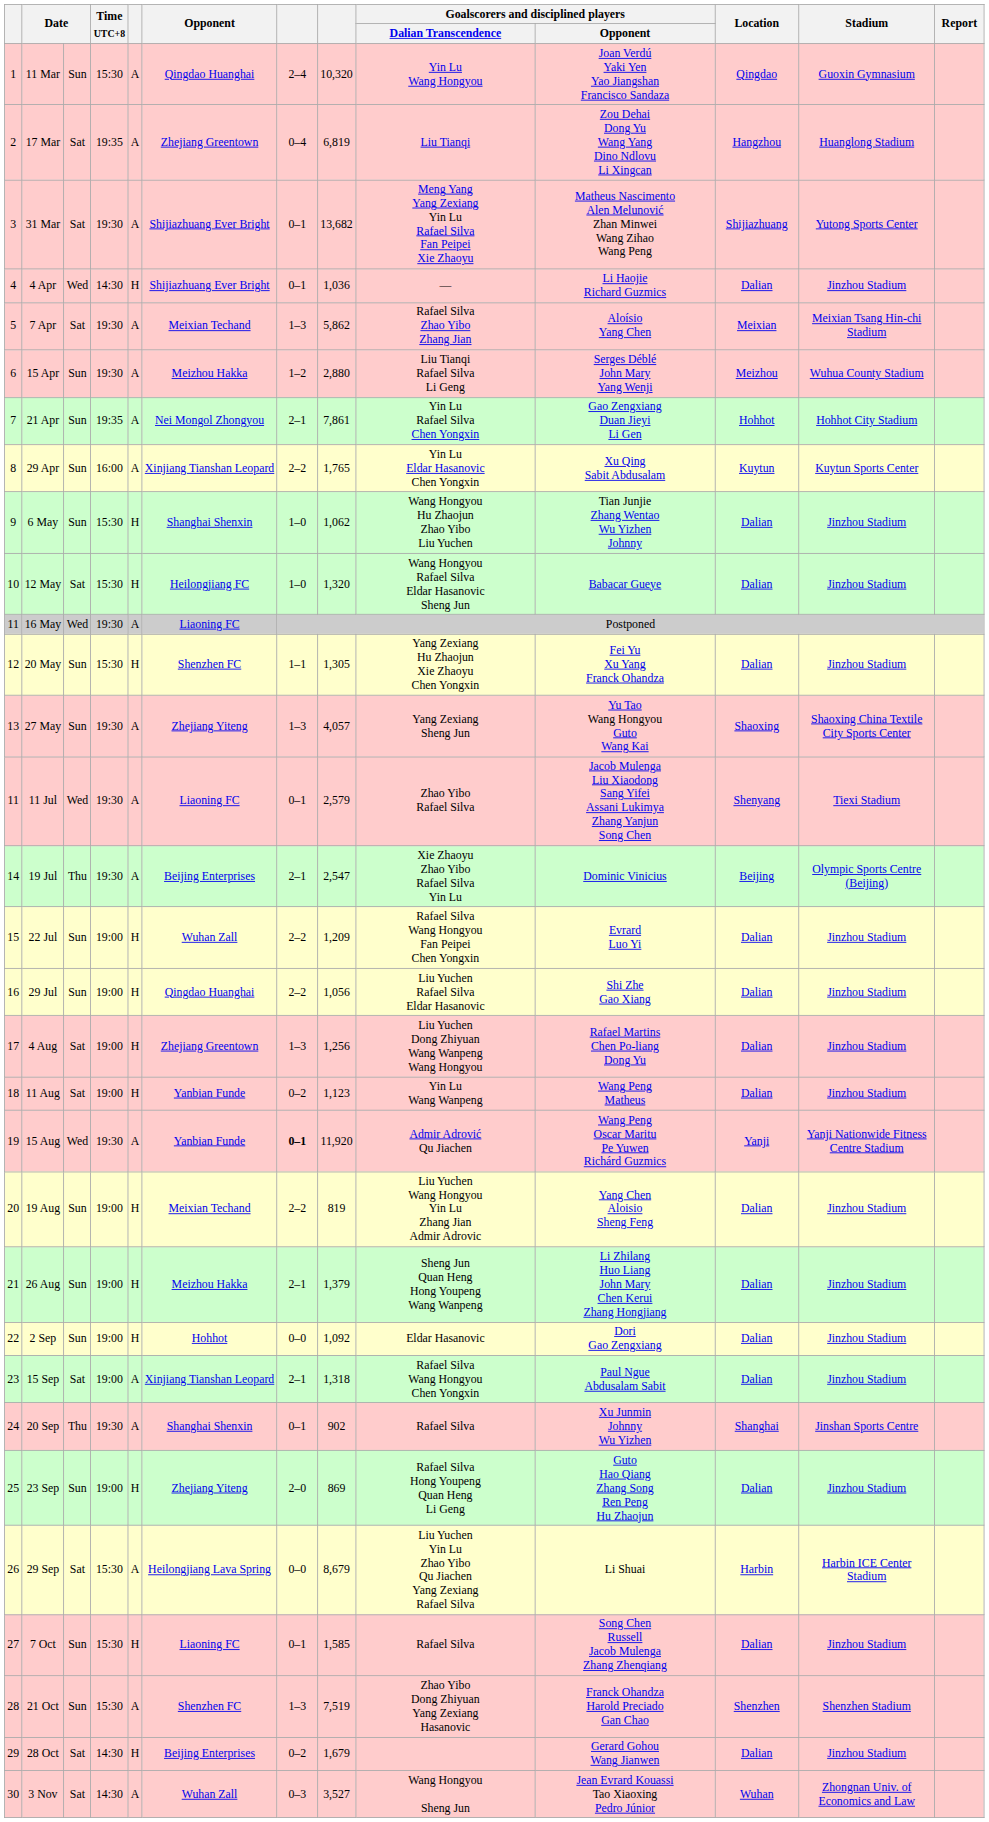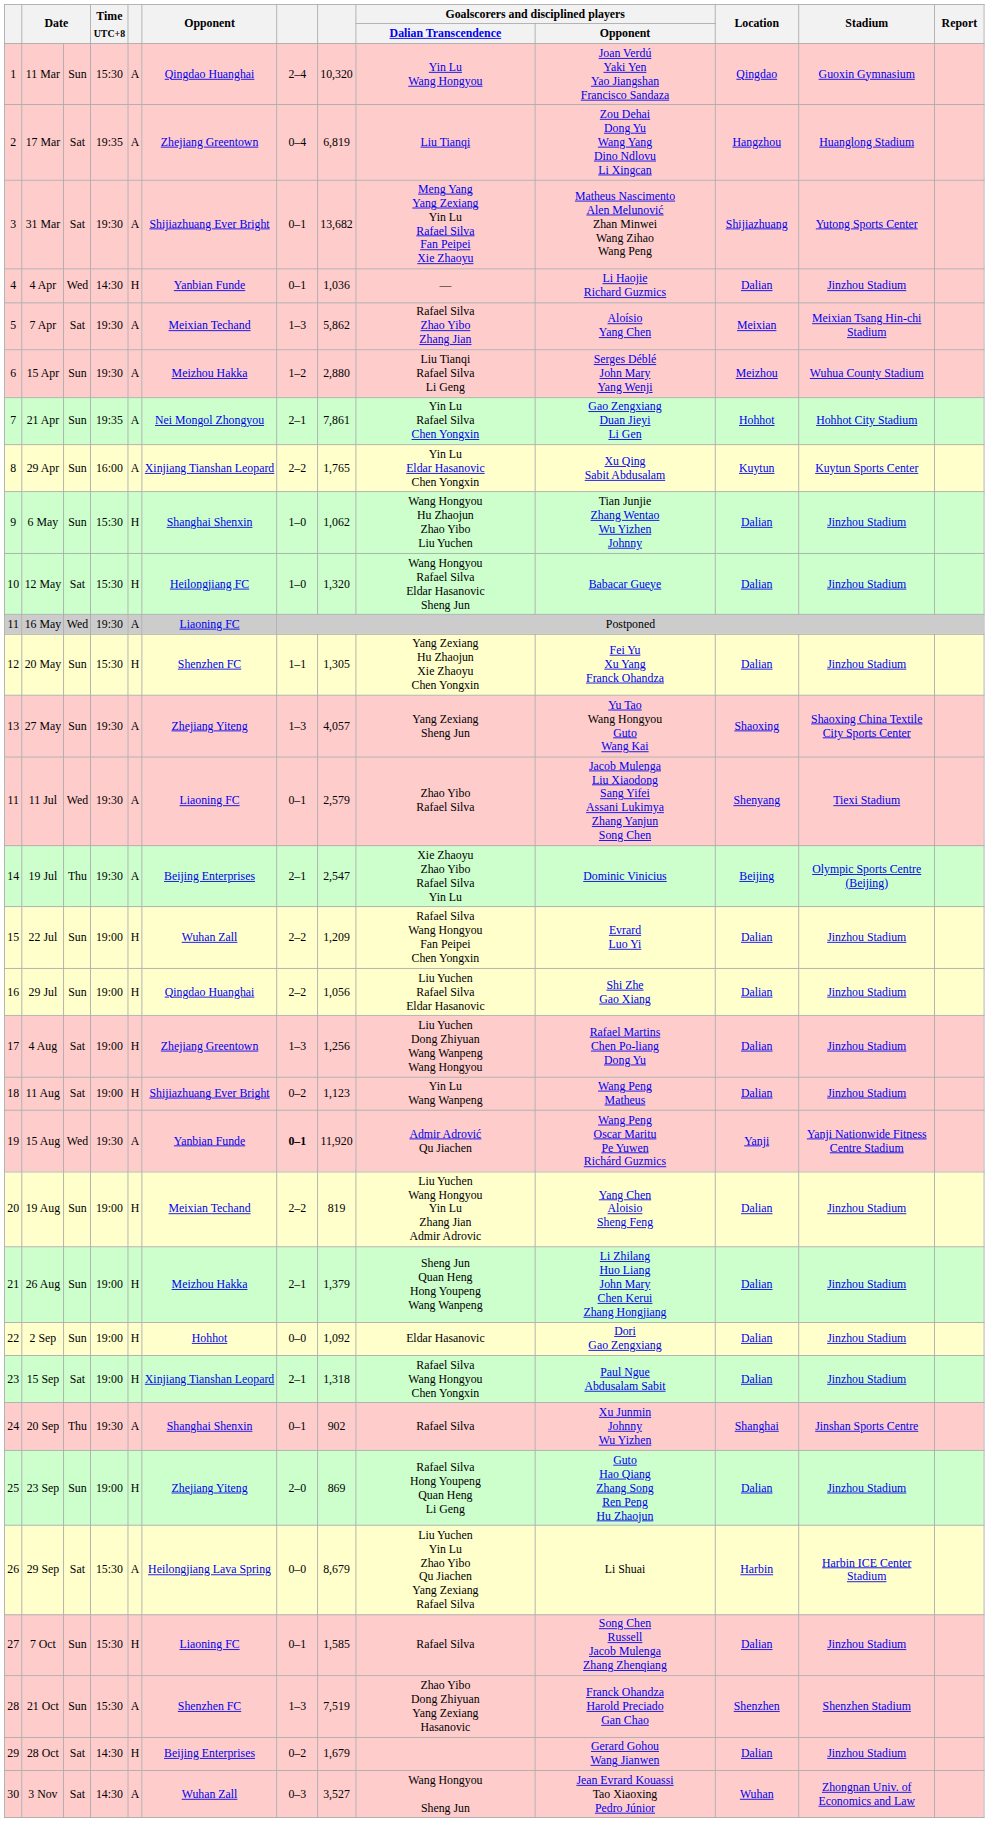4 Apr | Opponent: Shijiazhuang Ever Bright -> Yanbian Funde
11 Aug | Opponent: Yanbian Funde -> Shijiazhuang Ever Bright
15 Sep | column 5: A -> H
